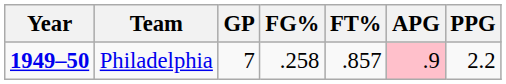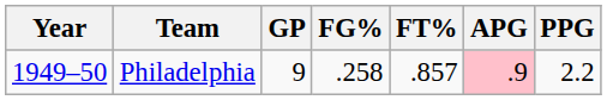Philadelphia | Year: bold -> normal
Philadelphia | GP: 7 -> 9
